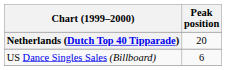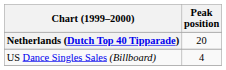US Dance Singles Sales (Billboard) | Peak position: 6 -> 4
